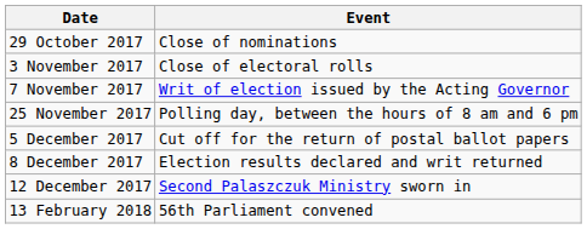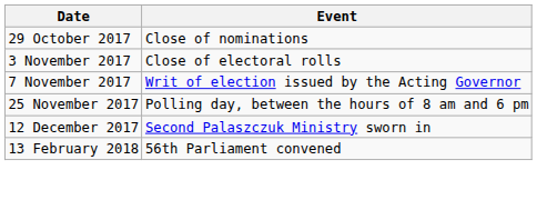- row: 5 December 2017 | Cut off for the return of postal ballot papers
- row: 8 December 2017 | Election results declared and writ returned
